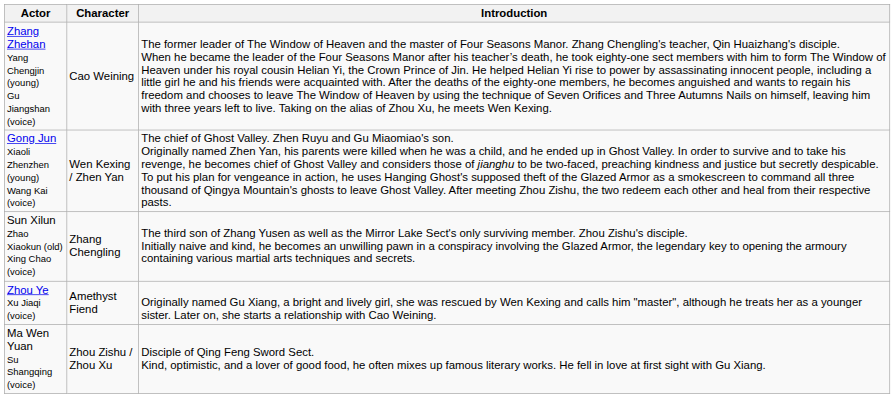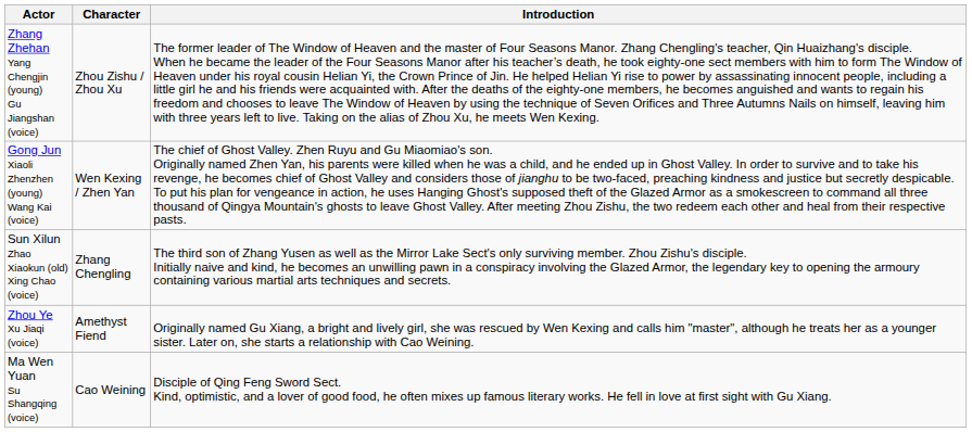Zhang Zhehan Yang Chengjin (young) Gu Jiangshan (voice) | Character: Cao Weining -> Zhou Zishu / Zhou Xu
Ma Wen Yuan Su Shangqing (voice) | Character: Zhou Zishu / Zhou Xu -> Cao Weining
